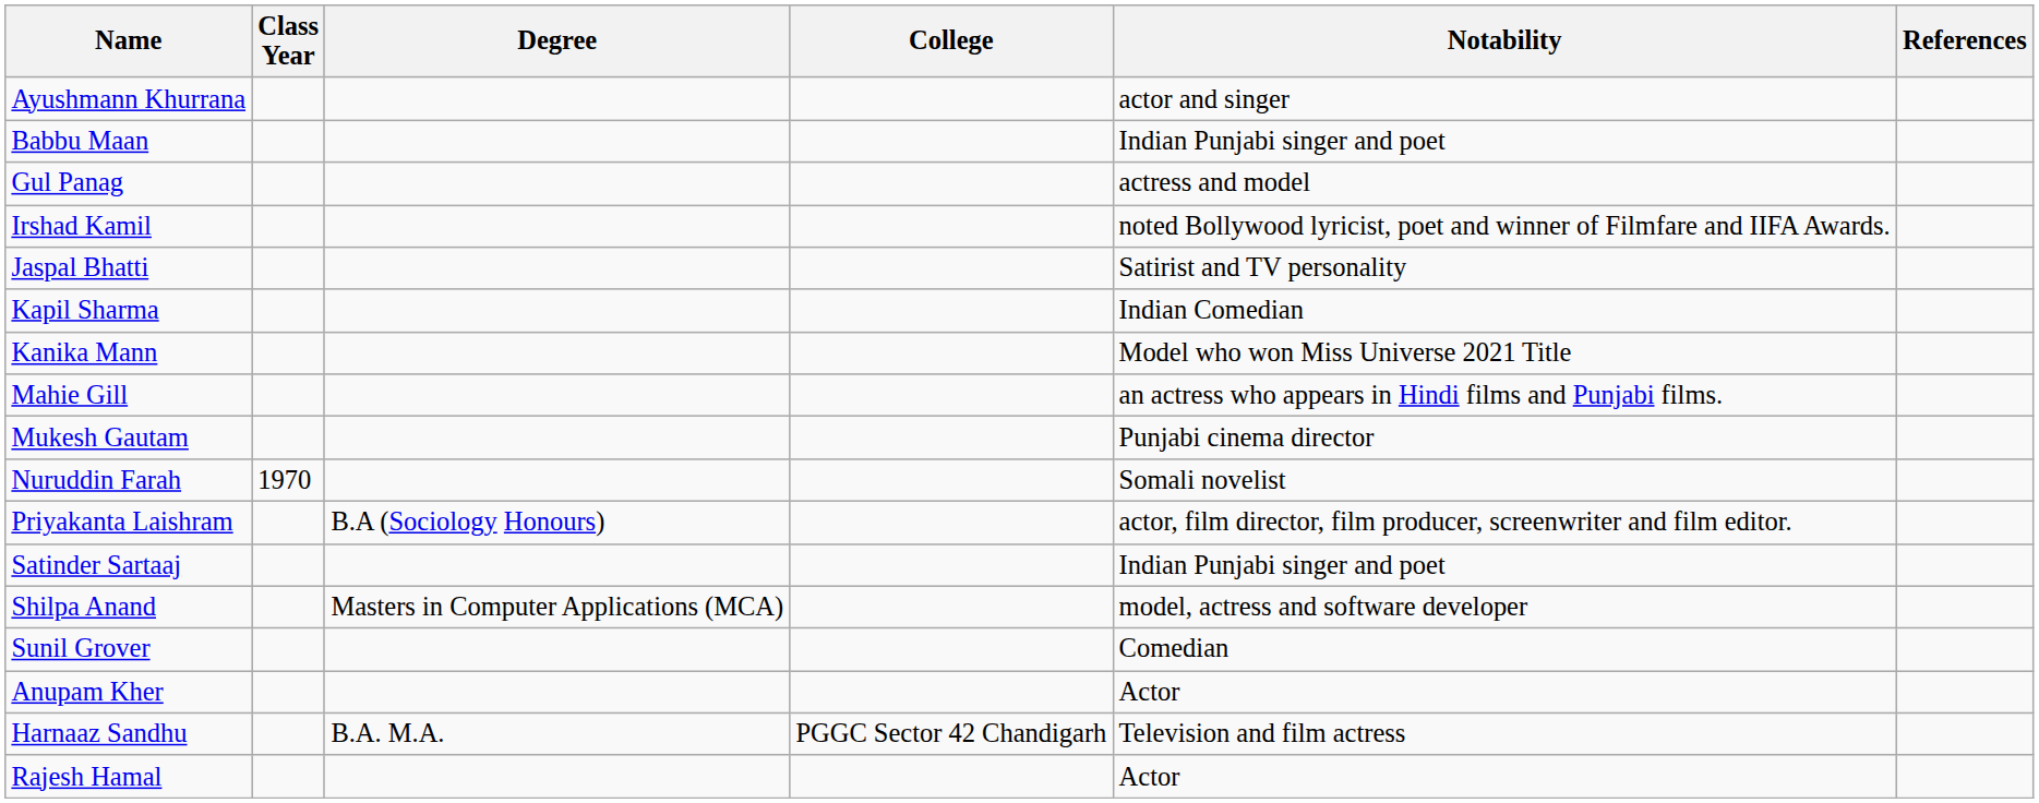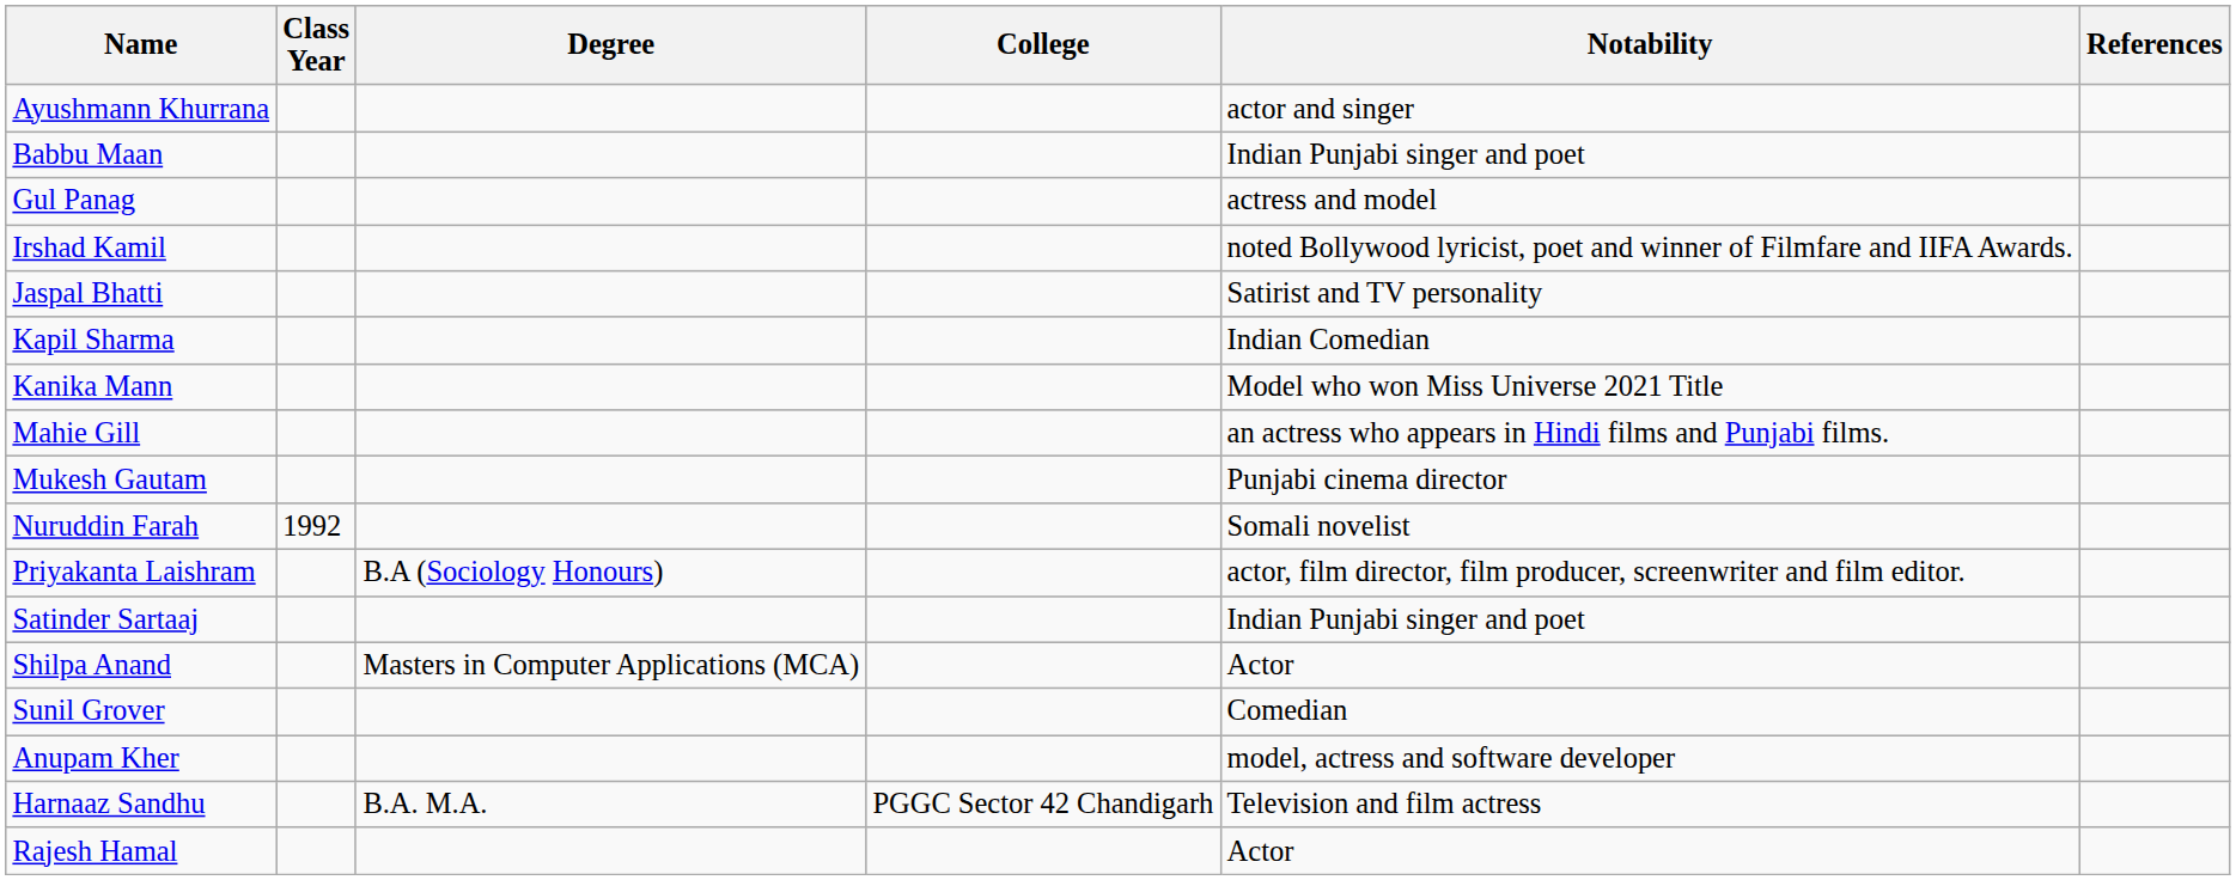Nuruddin Farah | Class Year: 1970 -> 1992
Shilpa Anand | Notability: model, actress and software developer -> Actor
Anupam Kher | Notability: Actor -> model, actress and software developer
